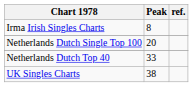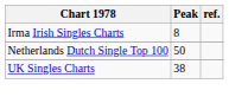Netherlands Dutch Single Top 100 | Peak: 20 -> 50
- row: Netherlands Dutch Top 40 | 33
